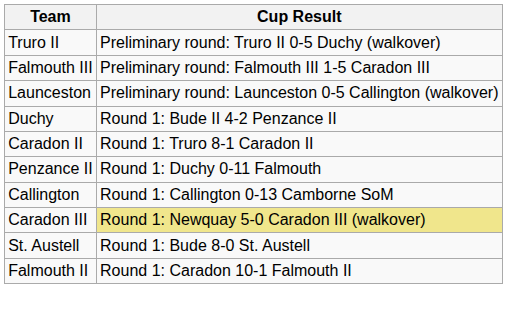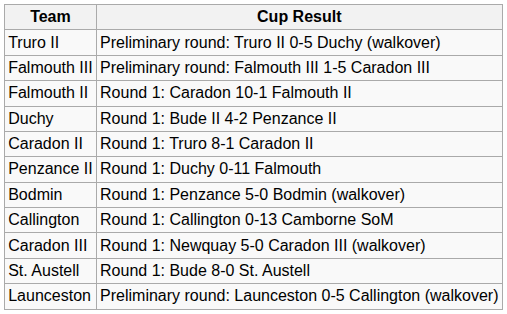rows swapped: Launceston <-> Falmouth II
+ row: Bodmin | Round 1: Penzance 5-0 Bodmin (walkover)
Caradon III | Cup Result: khaki background -> no background
